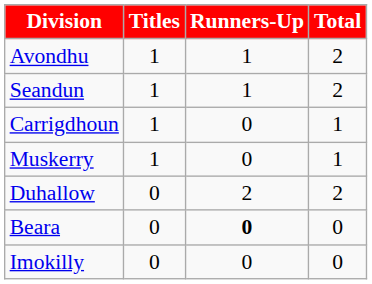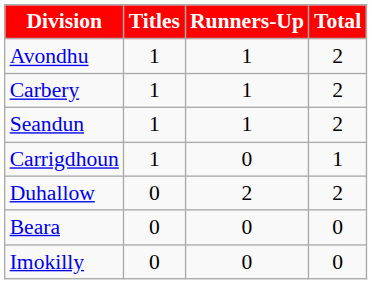+ row: Carbery | 1 | 1 | 2
- row: Muskerry | 1 | 0 | 1
Beara | Runners-Up: bold -> normal
